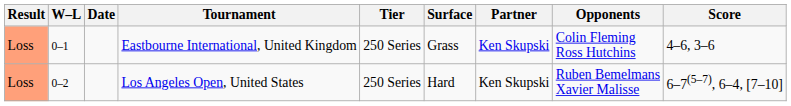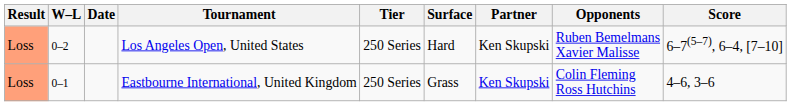rows swapped: Eastbourne International, United Kingdom <-> Los Angeles Open, United States
